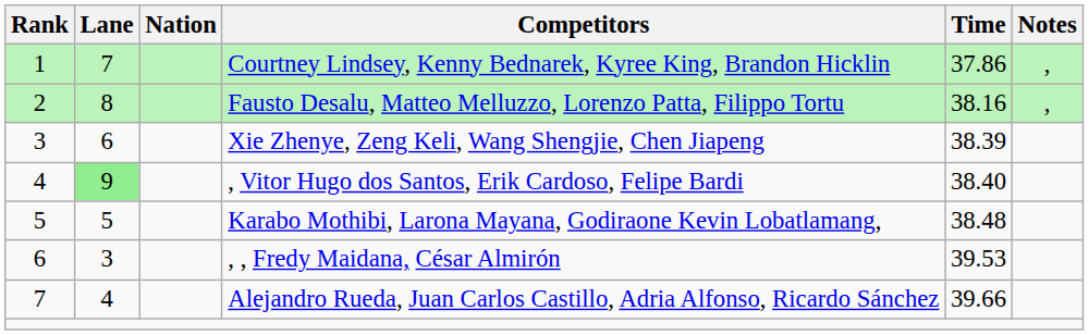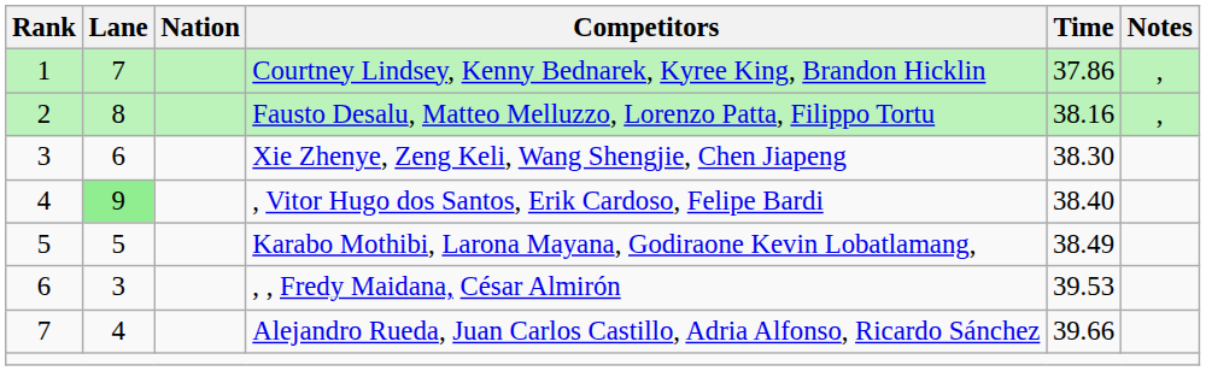Xie Zhenye, Zeng Keli, Wang Shengjie, Chen Jiapeng | Time: 38.39 -> 38.30
Karabo Mothibi, Larona Mayana, Godiraone Kevin Lobatlamang, | Time: 38.48 -> 38.49
